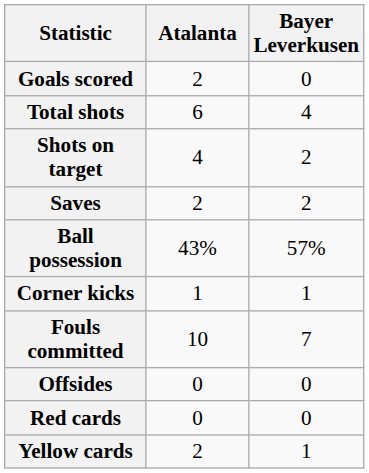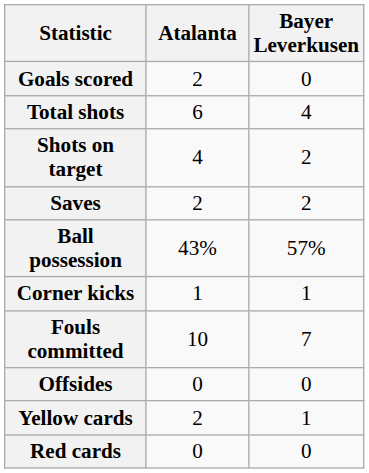rows swapped: Yellow cards <-> Red cards
